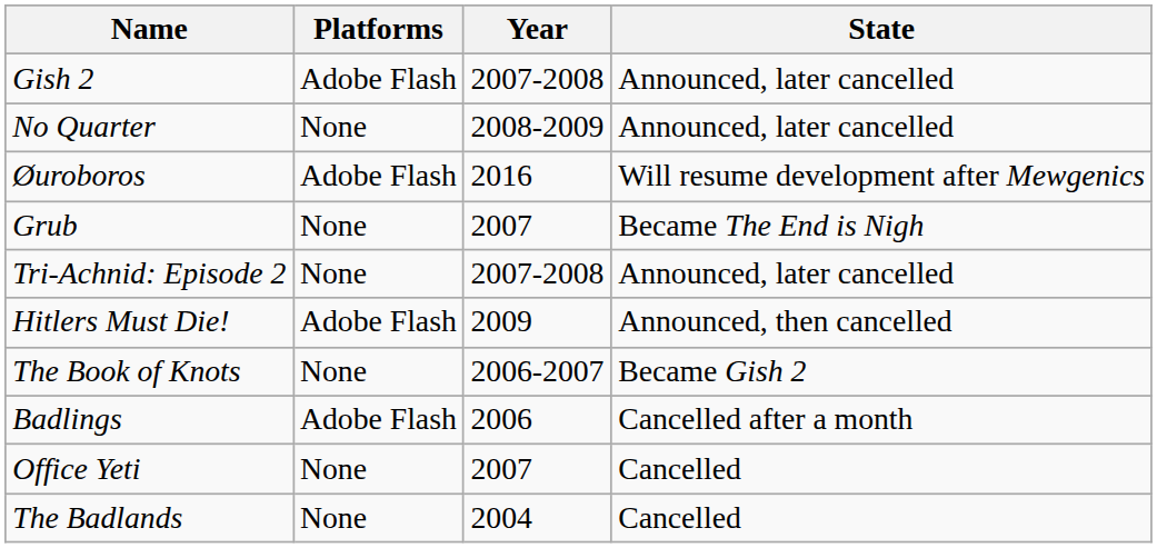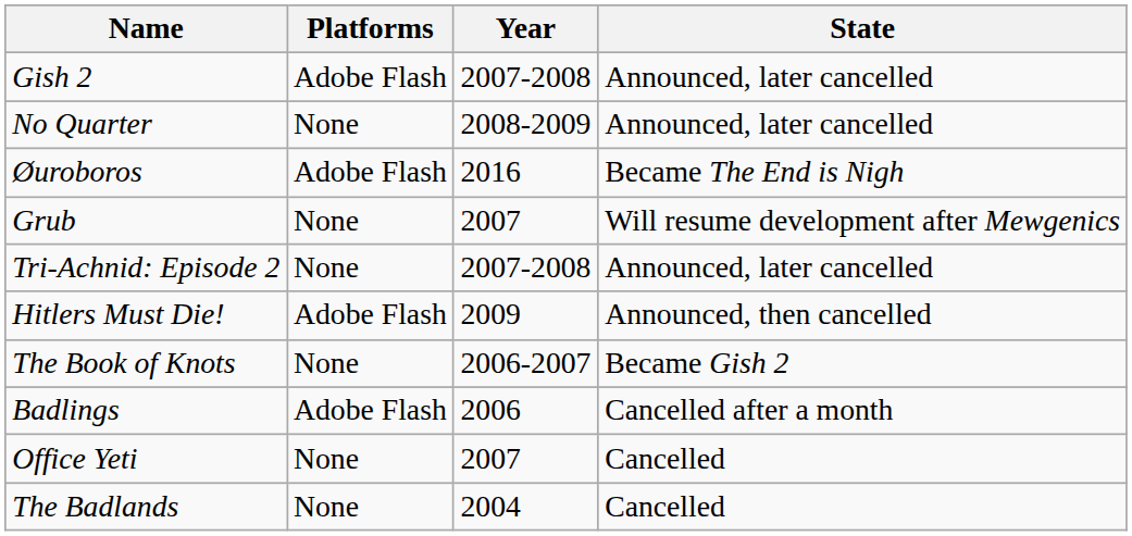Øuroboros | State: Will resume development after Mewgenics -> Became The End is Nigh
Grub | State: Became The End is Nigh -> Will resume development after Mewgenics
